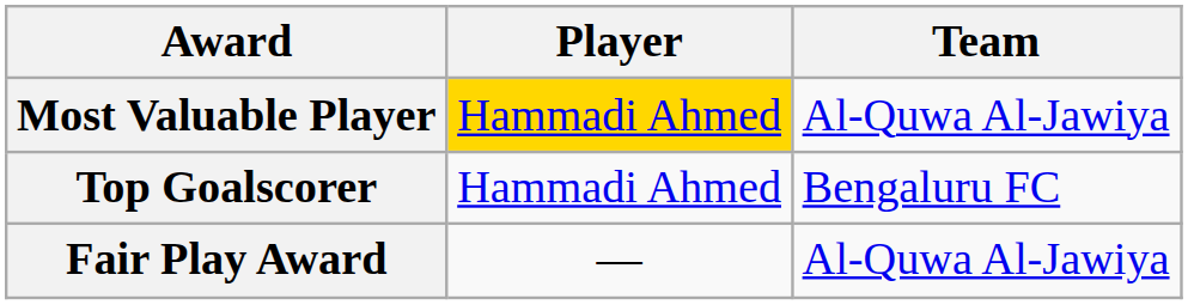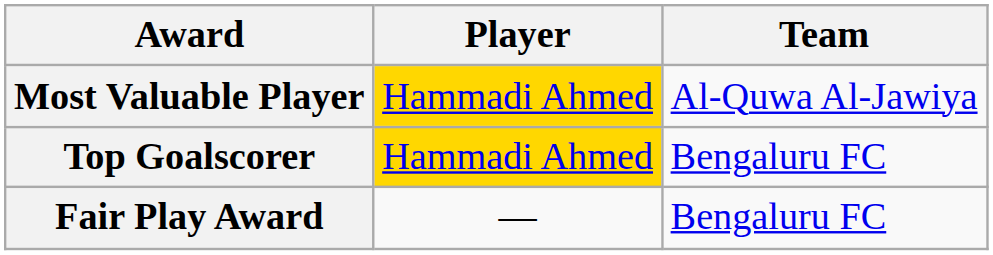Top Goalscorer | Player: no background -> gold background
Fair Play Award | Team: Al-Quwa Al-Jawiya -> Bengaluru FC
